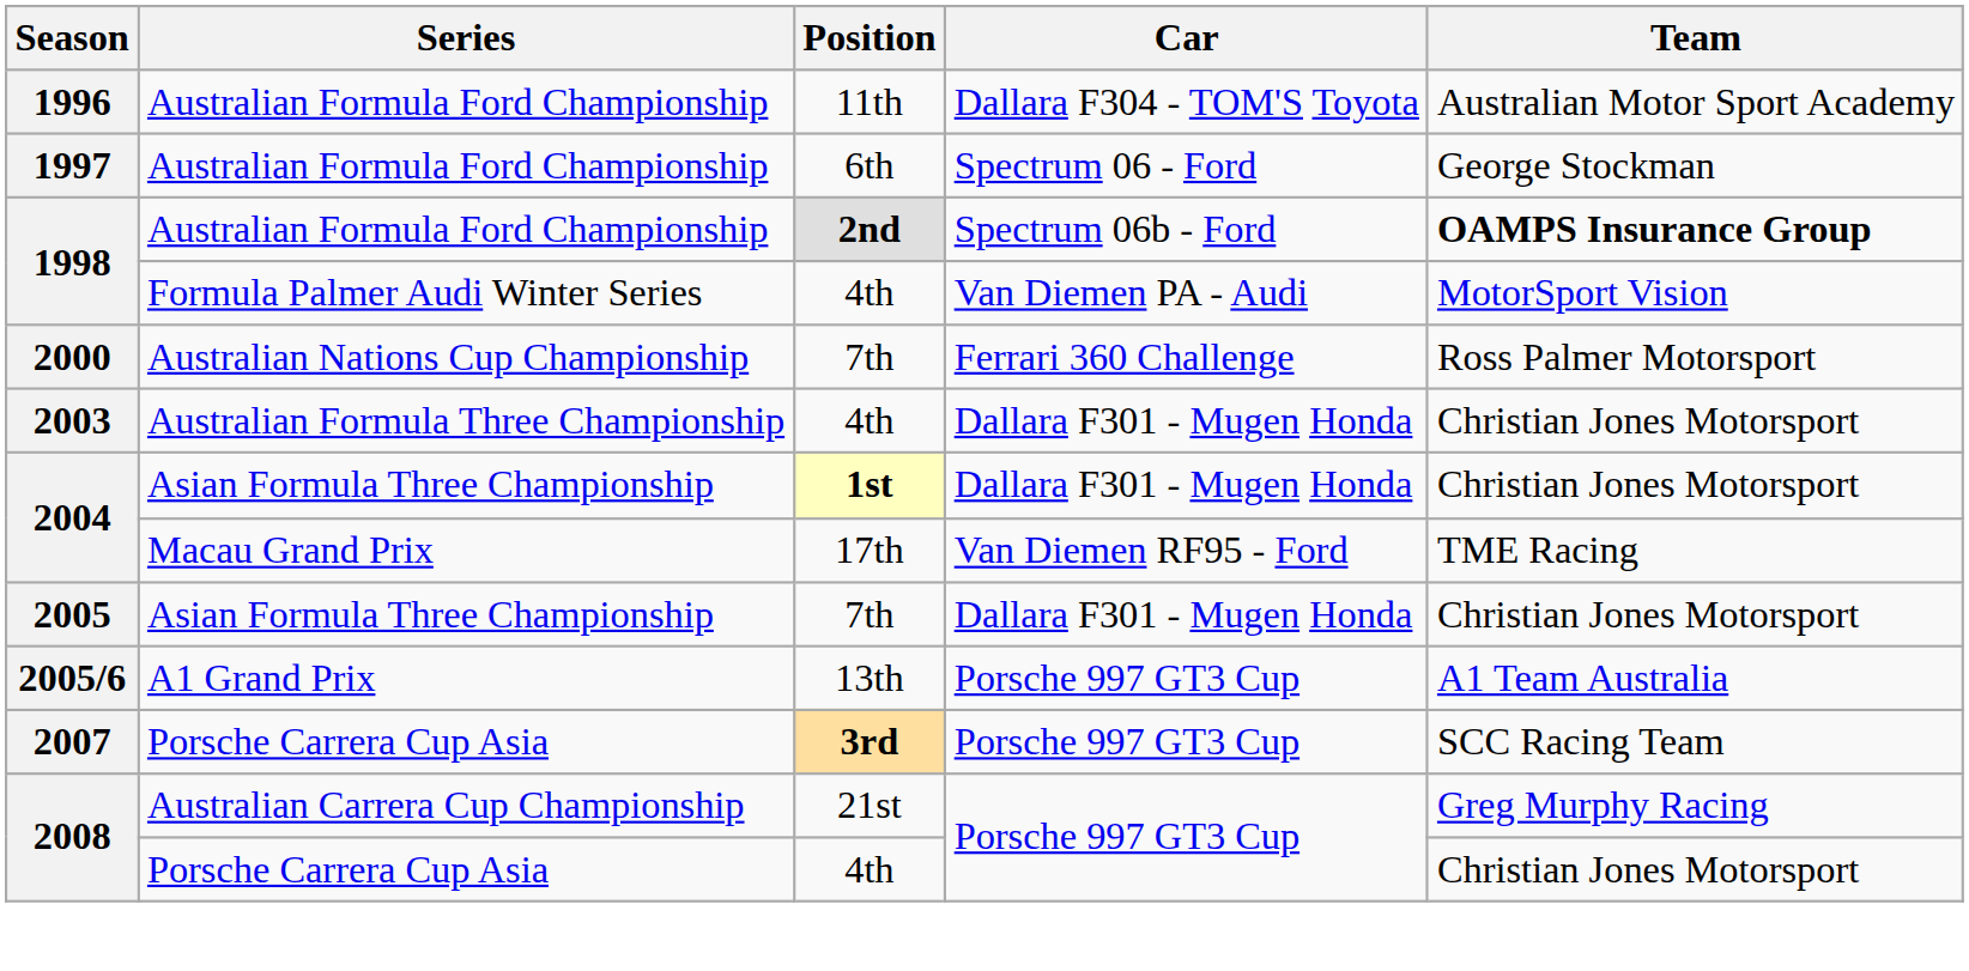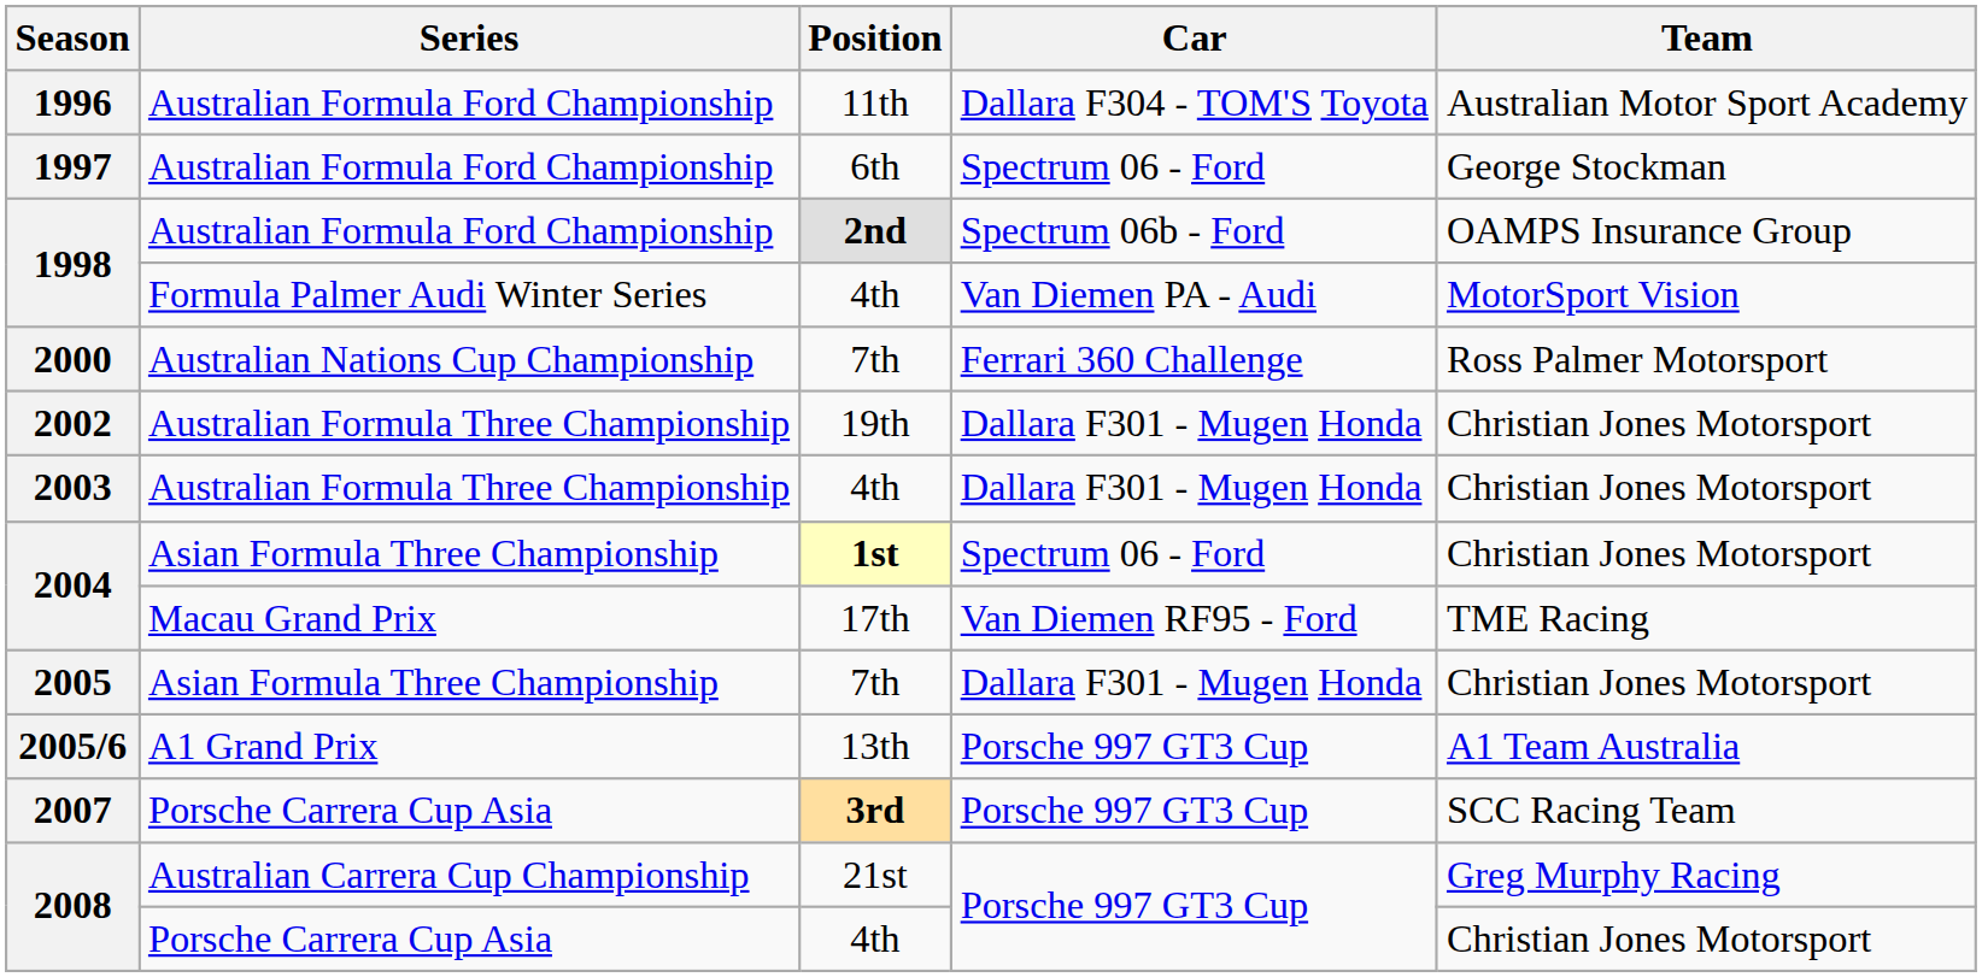1998 / 2nd | Team: bold -> normal
+ row: 2002 | Australian Formula Three Championship | 19th | Dallara F301 - Mugen Honda | Christian Jones Motorsport
2004 / 1st | Car: Dallara F301 - Mugen Honda -> Spectrum 06 - Ford
